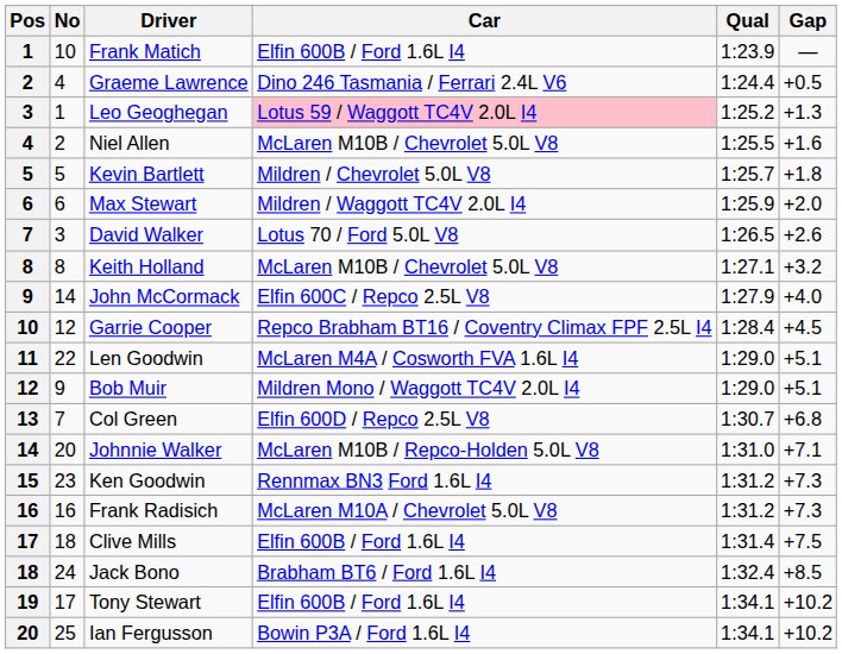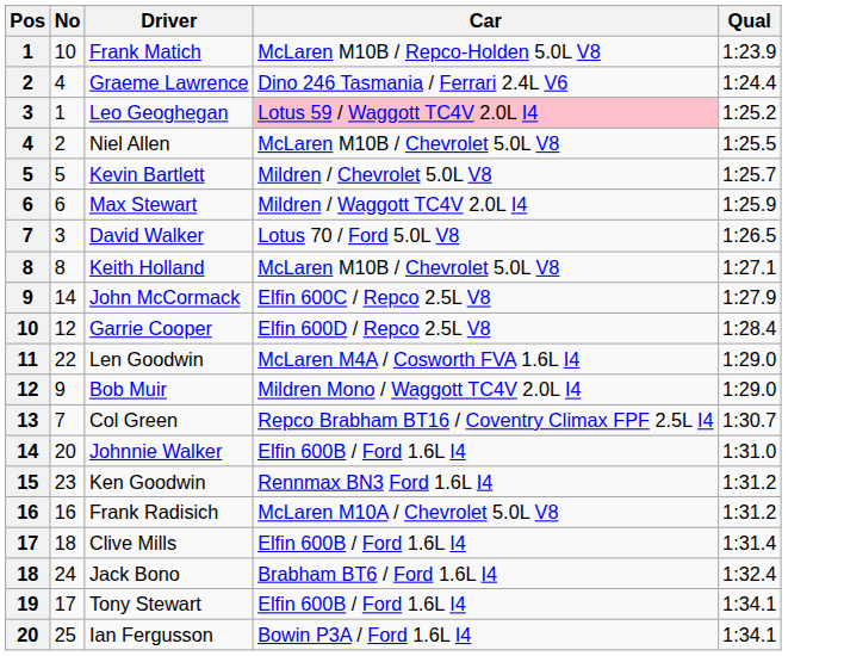- column: Gap | — | +0.5 | +1.3 | +1.6 | +1.8 | +2.0 | +2.6 | +3.2 | +4.0 | +4.5 | +5.1 | +5.1 | +6.8 | +7.1 | +7.3 | +7.3 | +7.5 | +8.5 | +10.2 | +10.2
Frank Matich | Car: Elfin 600B / Ford 1.6L I4 -> McLaren M10B / Repco-Holden 5.0L V8
Garrie Cooper | Car: Repco Brabham BT16 / Coventry Climax FPF 2.5L I4 -> Elfin 600D / Repco 2.5L V8
Col Green | Car: Elfin 600D / Repco 2.5L V8 -> Repco Brabham BT16 / Coventry Climax FPF 2.5L I4
Johnnie Walker | Car: McLaren M10B / Repco-Holden 5.0L V8 -> Elfin 600B / Ford 1.6L I4
